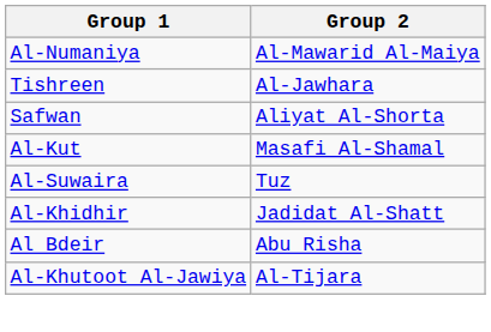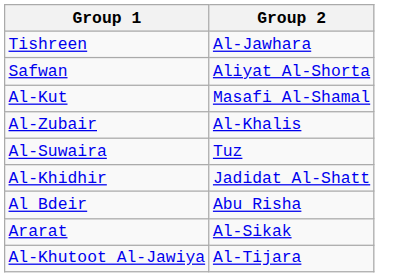- row: Al-Numaniya | Al-Mawarid Al-Maiya
+ row: Al-Zubair | Al-Khalis
+ row: Ararat | Al-Sikak
